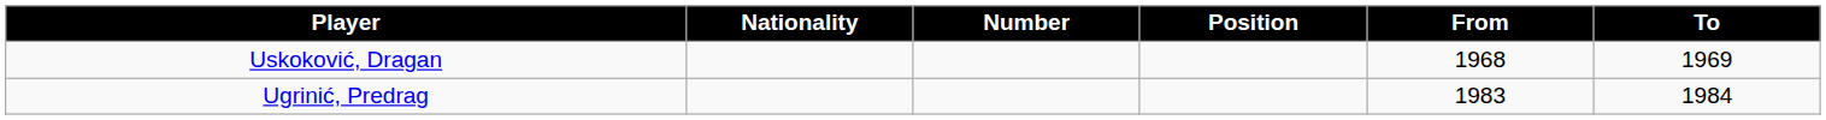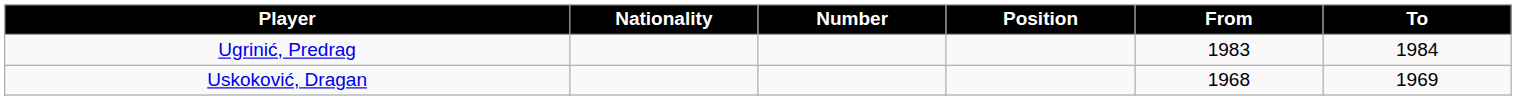rows swapped: Ugrinić, Predrag <-> Uskoković, Dragan
